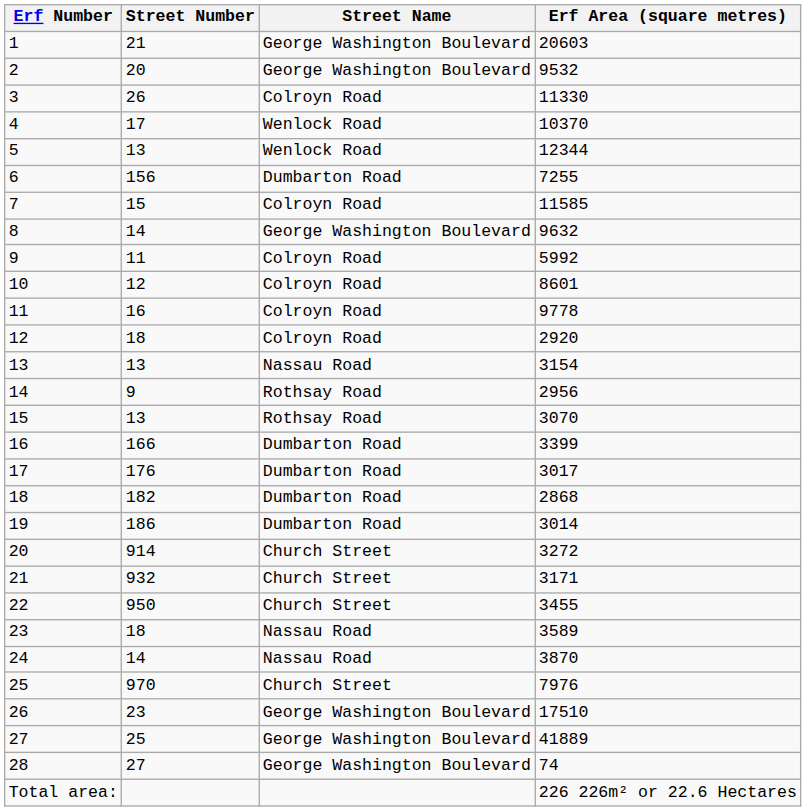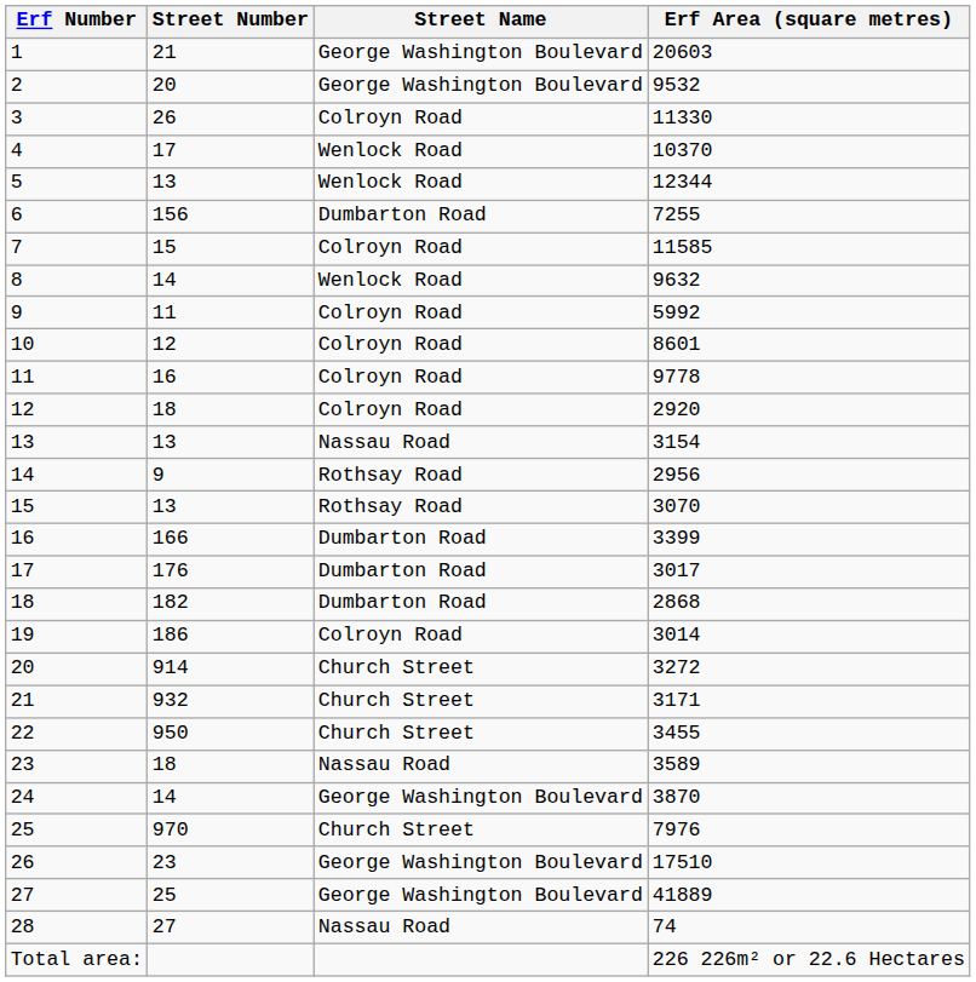8 | Street Name: George Washington Boulevard -> Wenlock Road
19 | Street Name: Dumbarton Road -> Colroyn Road
24 | Street Name: Nassau Road -> George Washington Boulevard
28 | Street Name: George Washington Boulevard -> Nassau Road
